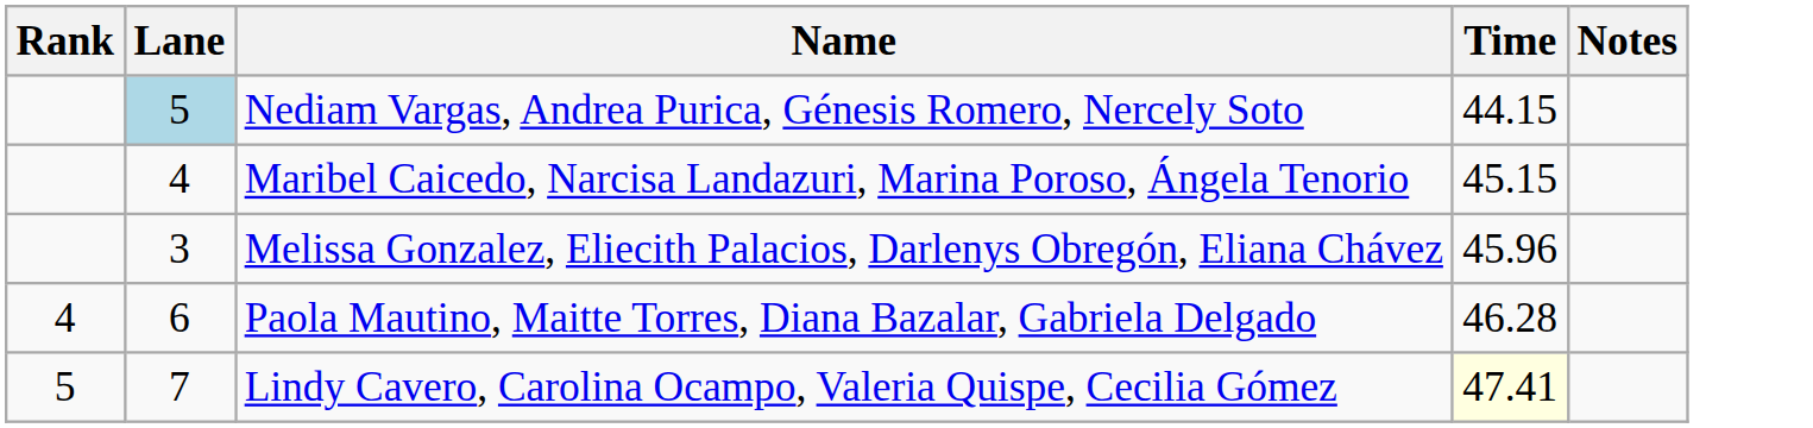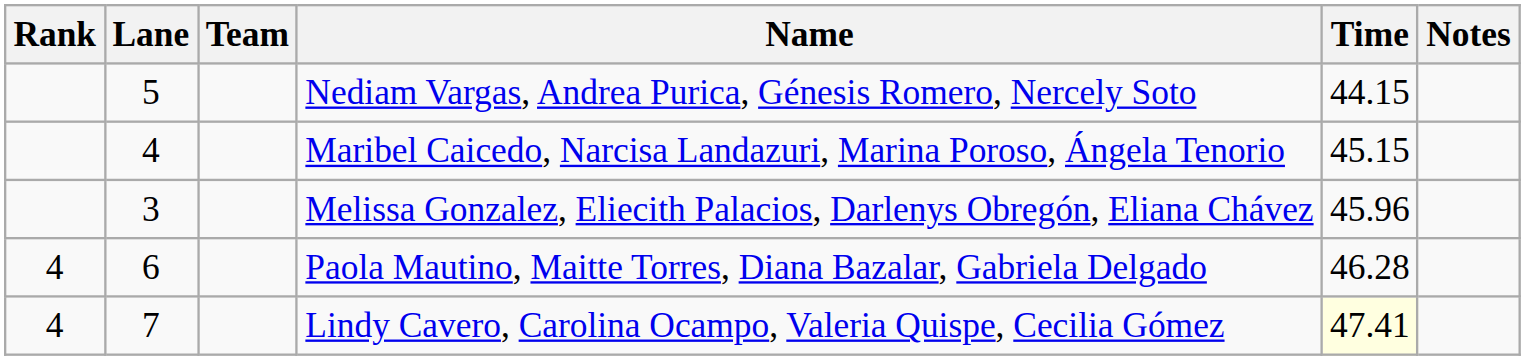+ column: Team
Nediam Vargas, Andrea Purica, Génesis Romero, Nercely Soto | Lane: lightblue background -> no background
Lindy Cavero, Carolina Ocampo, Valeria Quispe, Cecilia Gómez | Rank: 5 -> 4
